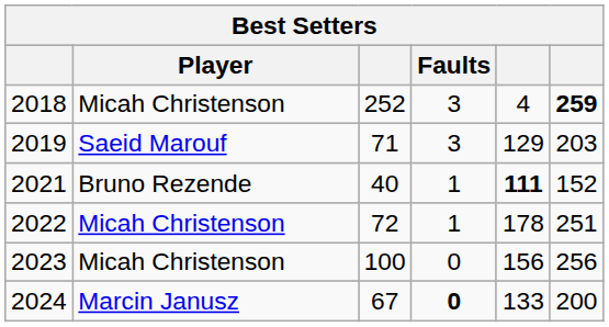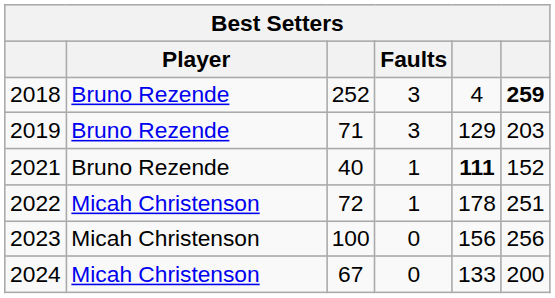2018 | Player: Micah Christenson -> Bruno Rezende
2019 | Player: Saeid Marouf -> Bruno Rezende
2024 | Player: Marcin Janusz -> Micah Christenson
2024 | Faults: bold -> normal
